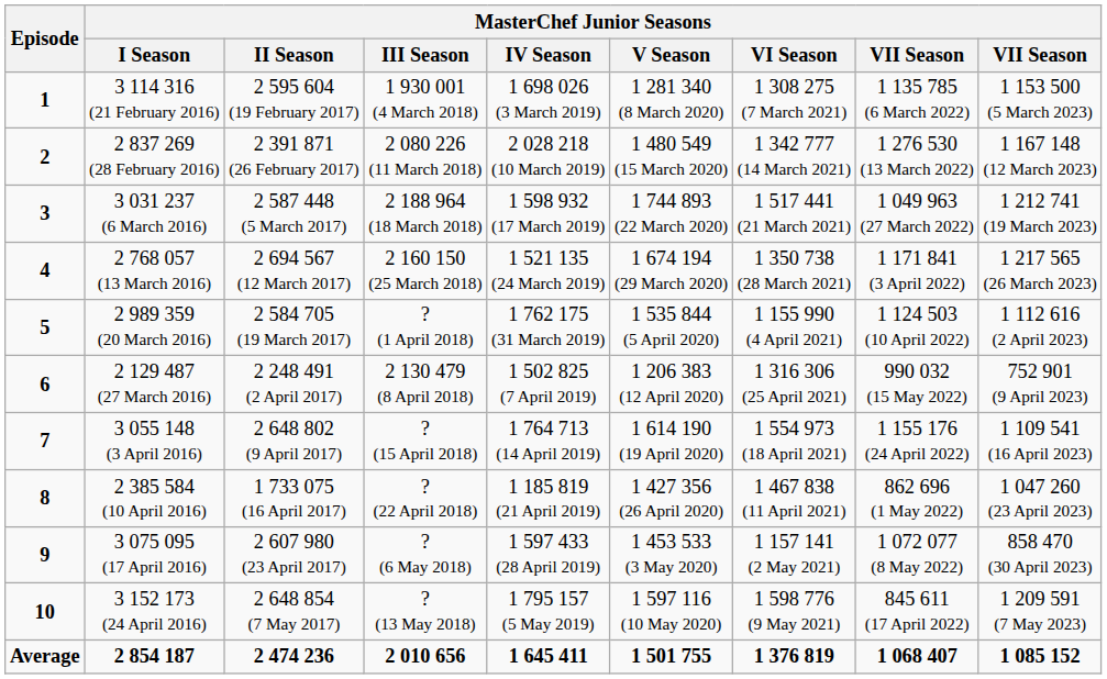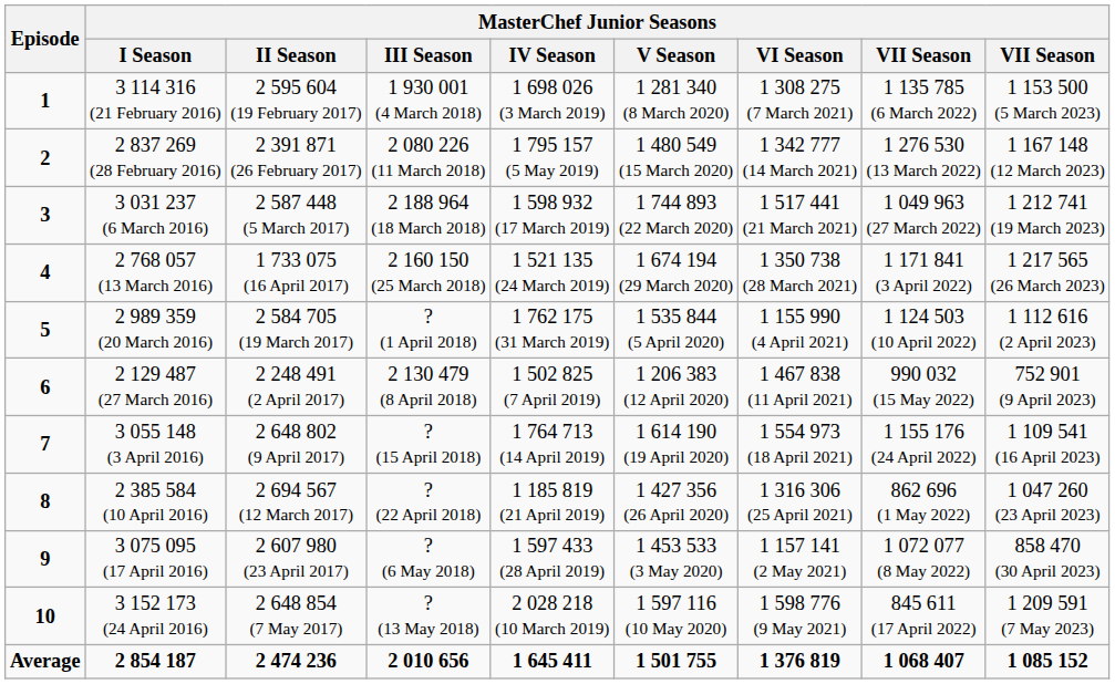2 837 269 (28 February 2016) | MasterChef Junior Seasons / IV Season: 2 028 218 (10 March 2019) -> 1 795 157 (5 May 2019)
2 768 057 (13 March 2016) | MasterChef Junior Seasons / II Season: 2 694 567 (12 March 2017) -> 1 733 075 (16 April 2017)
2 129 487 (27 March 2016) | MasterChef Junior Seasons / VI Season: 1 316 306 (25 April 2021) -> 1 467 838 (11 April 2021)
2 385 584 (10 April 2016) | MasterChef Junior Seasons / II Season: 1 733 075 (16 April 2017) -> 2 694 567 (12 March 2017)
2 385 584 (10 April 2016) | MasterChef Junior Seasons / VI Season: 1 467 838 (11 April 2021) -> 1 316 306 (25 April 2021)
3 152 173 (24 April 2016) | MasterChef Junior Seasons / IV Season: 1 795 157 (5 May 2019) -> 2 028 218 (10 March 2019)
